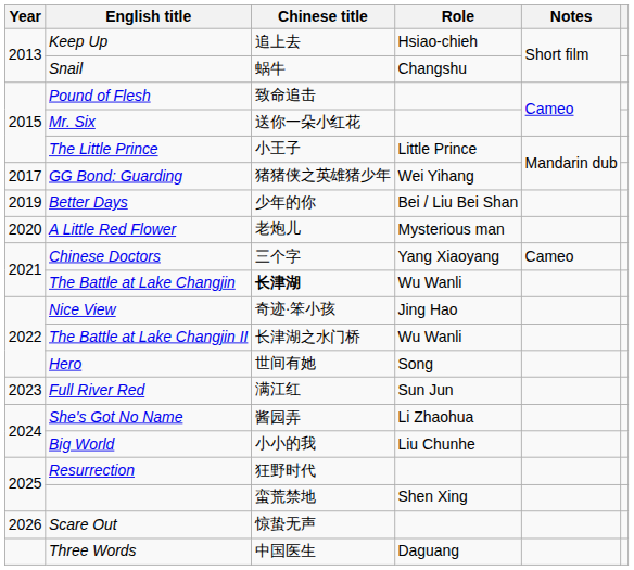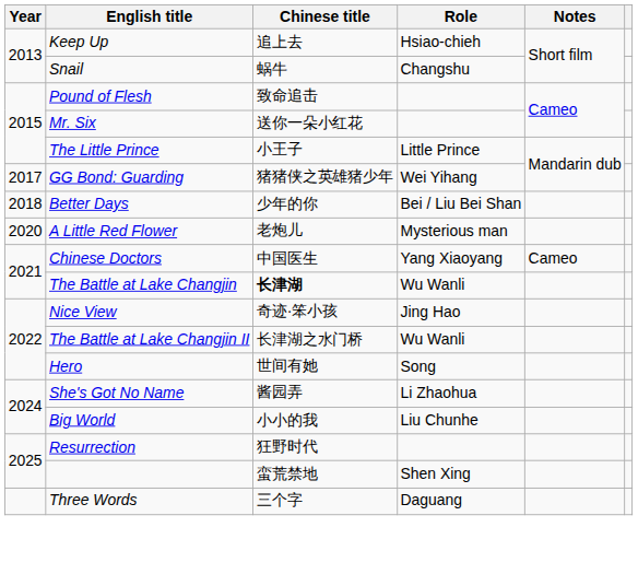Better Days | Year: 2019 -> 2018
Chinese Doctors | Chinese title: 三个字 -> 中国医生
- row: 2023 | Full River Red | 满江红 | Sun Jun
- row: 2026 | Scare Out | 惊蛰无声
Three Words | Chinese title: 中国医生 -> 三个字
